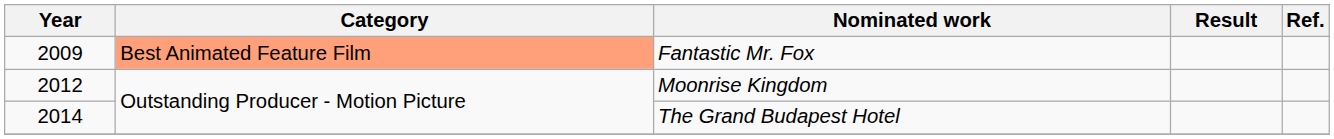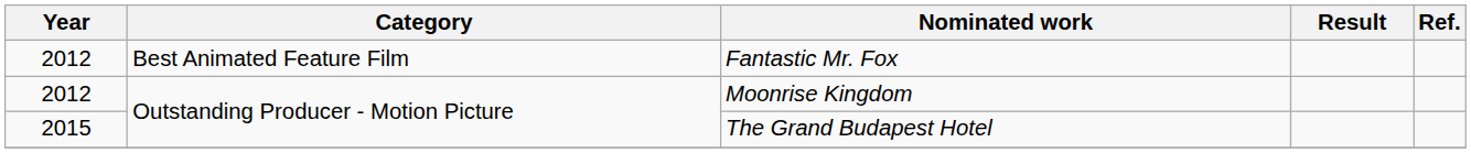Fantastic Mr. Fox | Year: 2009 -> 2012
Fantastic Mr. Fox | Category: lightsalmon background -> no background
The Grand Budapest Hotel | Year: 2014 -> 2015
